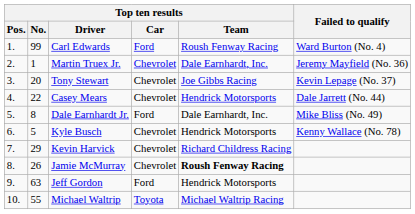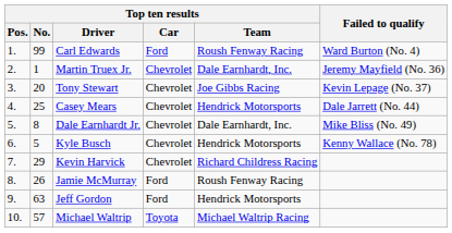Casey Mears | Top ten results / No.: 22 -> 25
Dale Earnhardt Jr. | Top ten results / Car: Ford -> Chevrolet
Jamie McMurray | Top ten results / Car: Chevrolet -> Ford
Jamie McMurray | Top ten results / Team: bold -> normal
Michael Waltrip | Top ten results / No.: 55 -> 57
